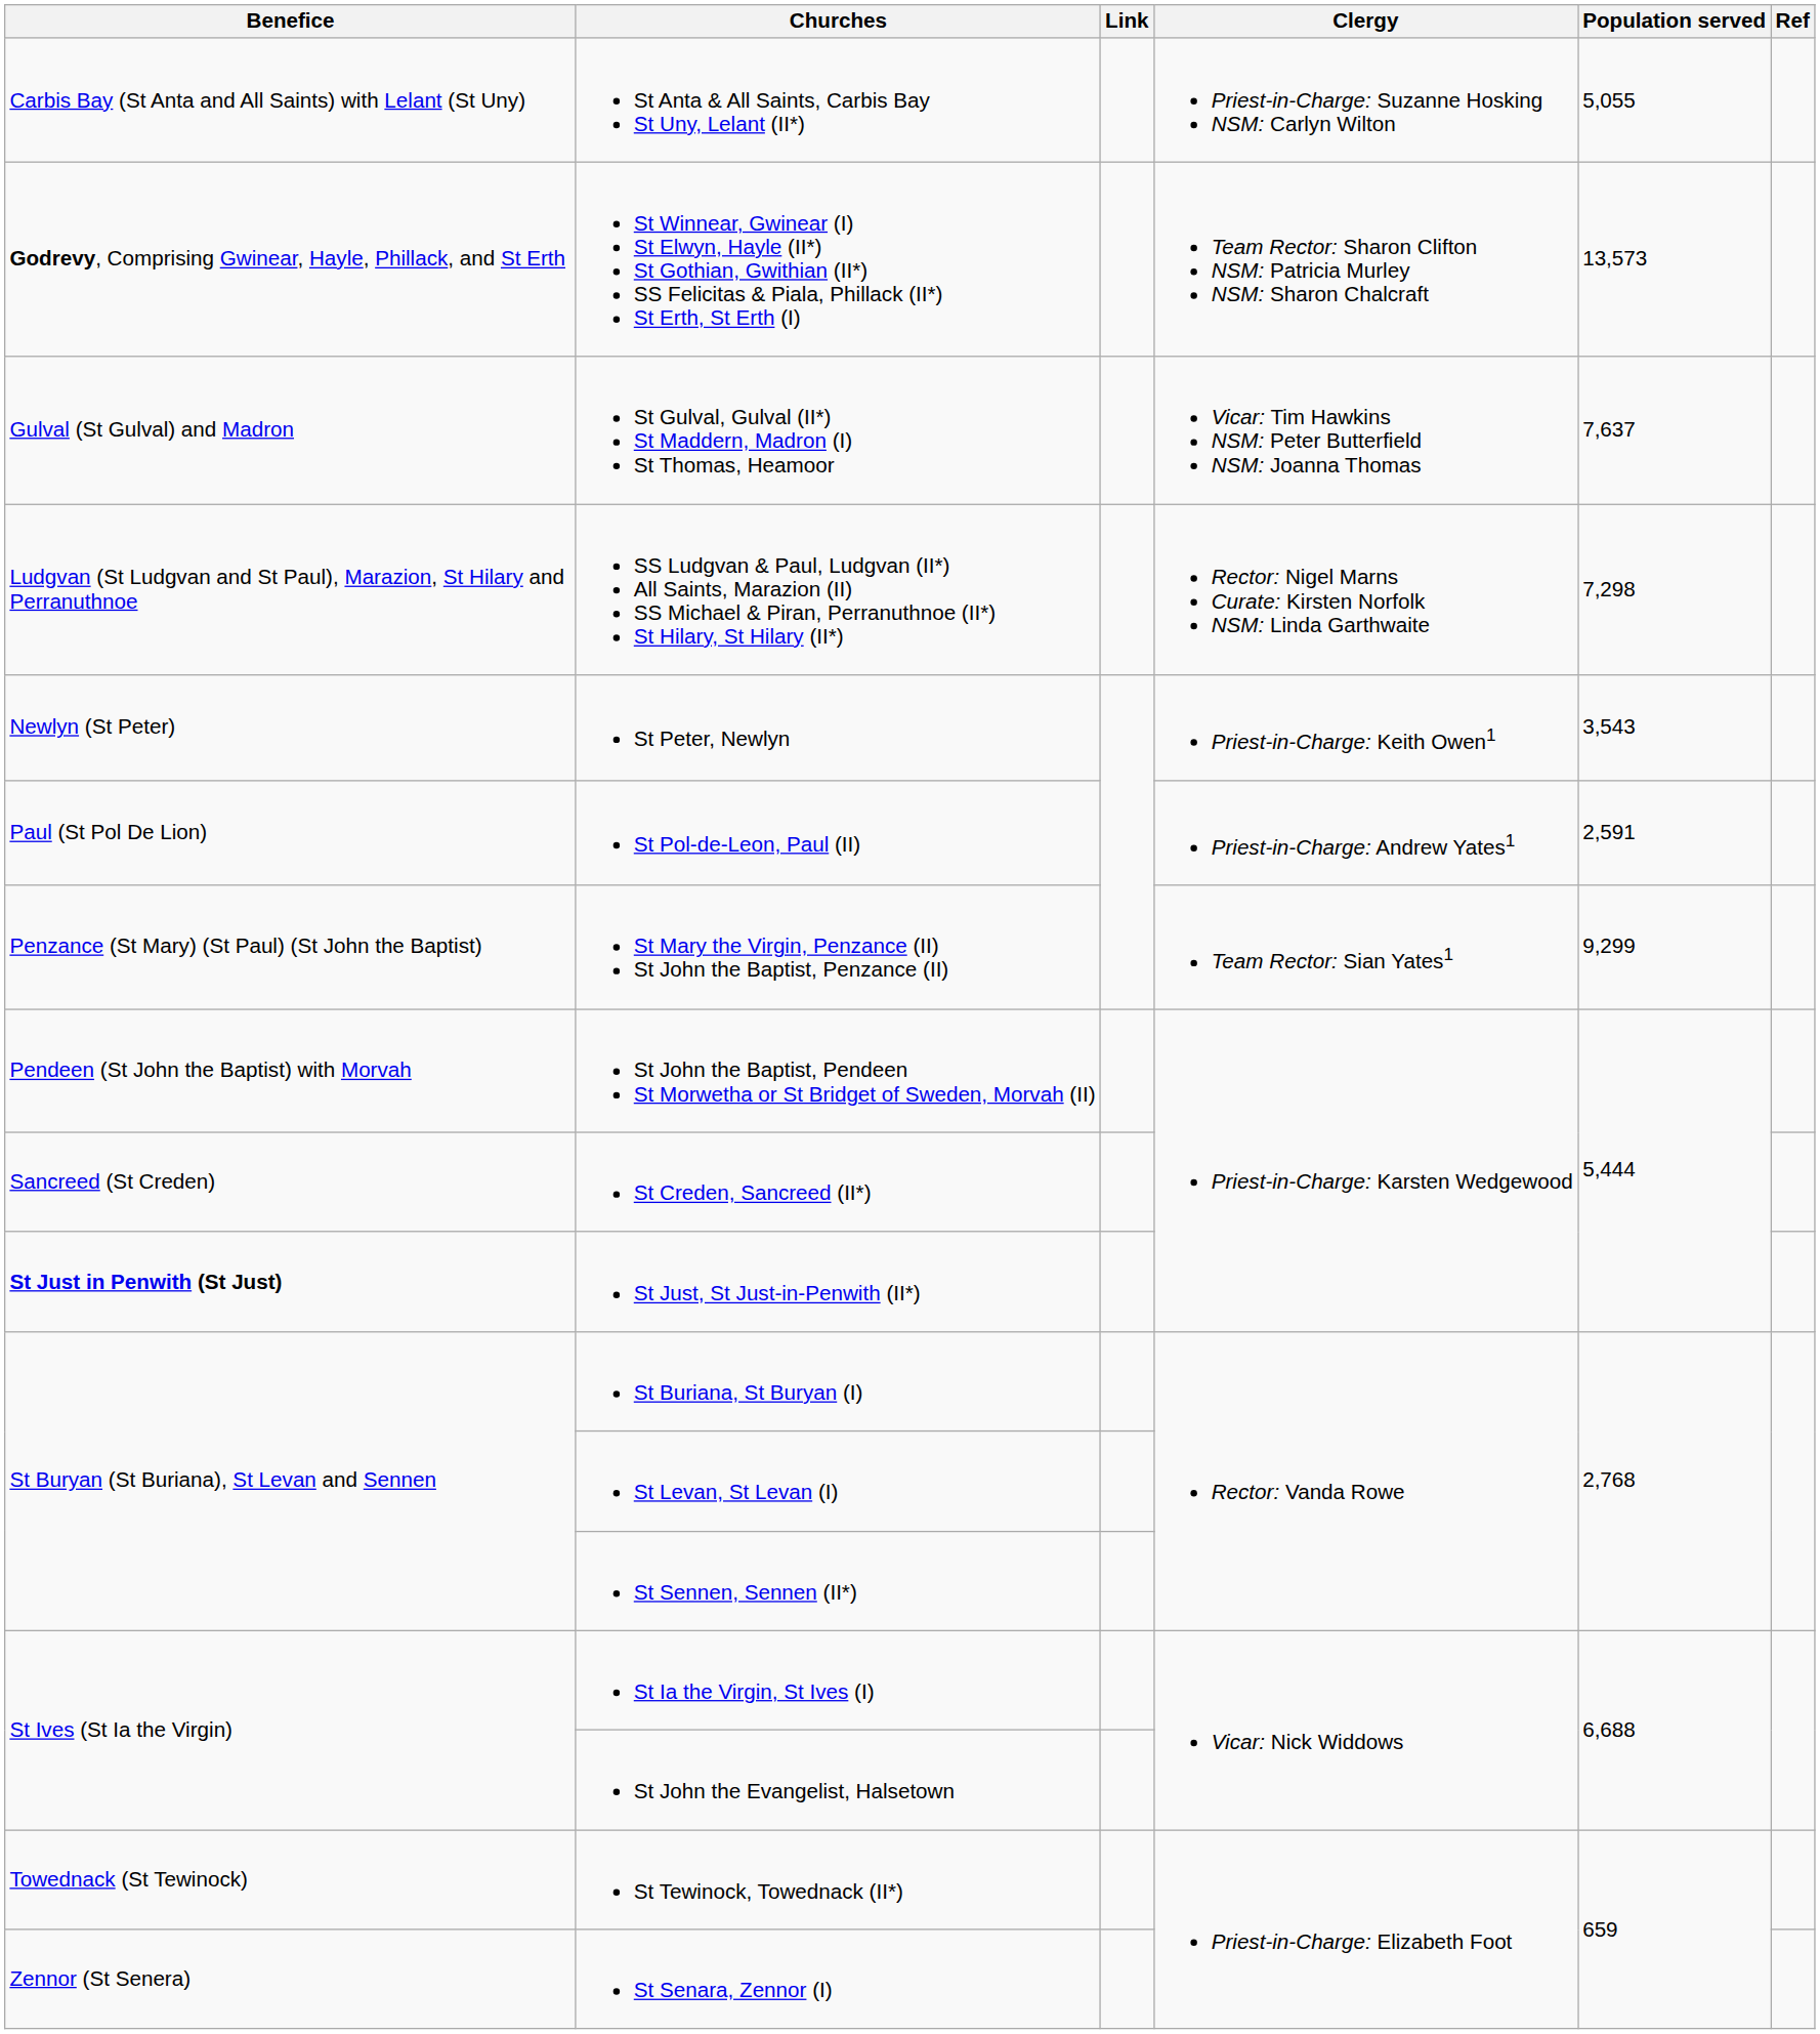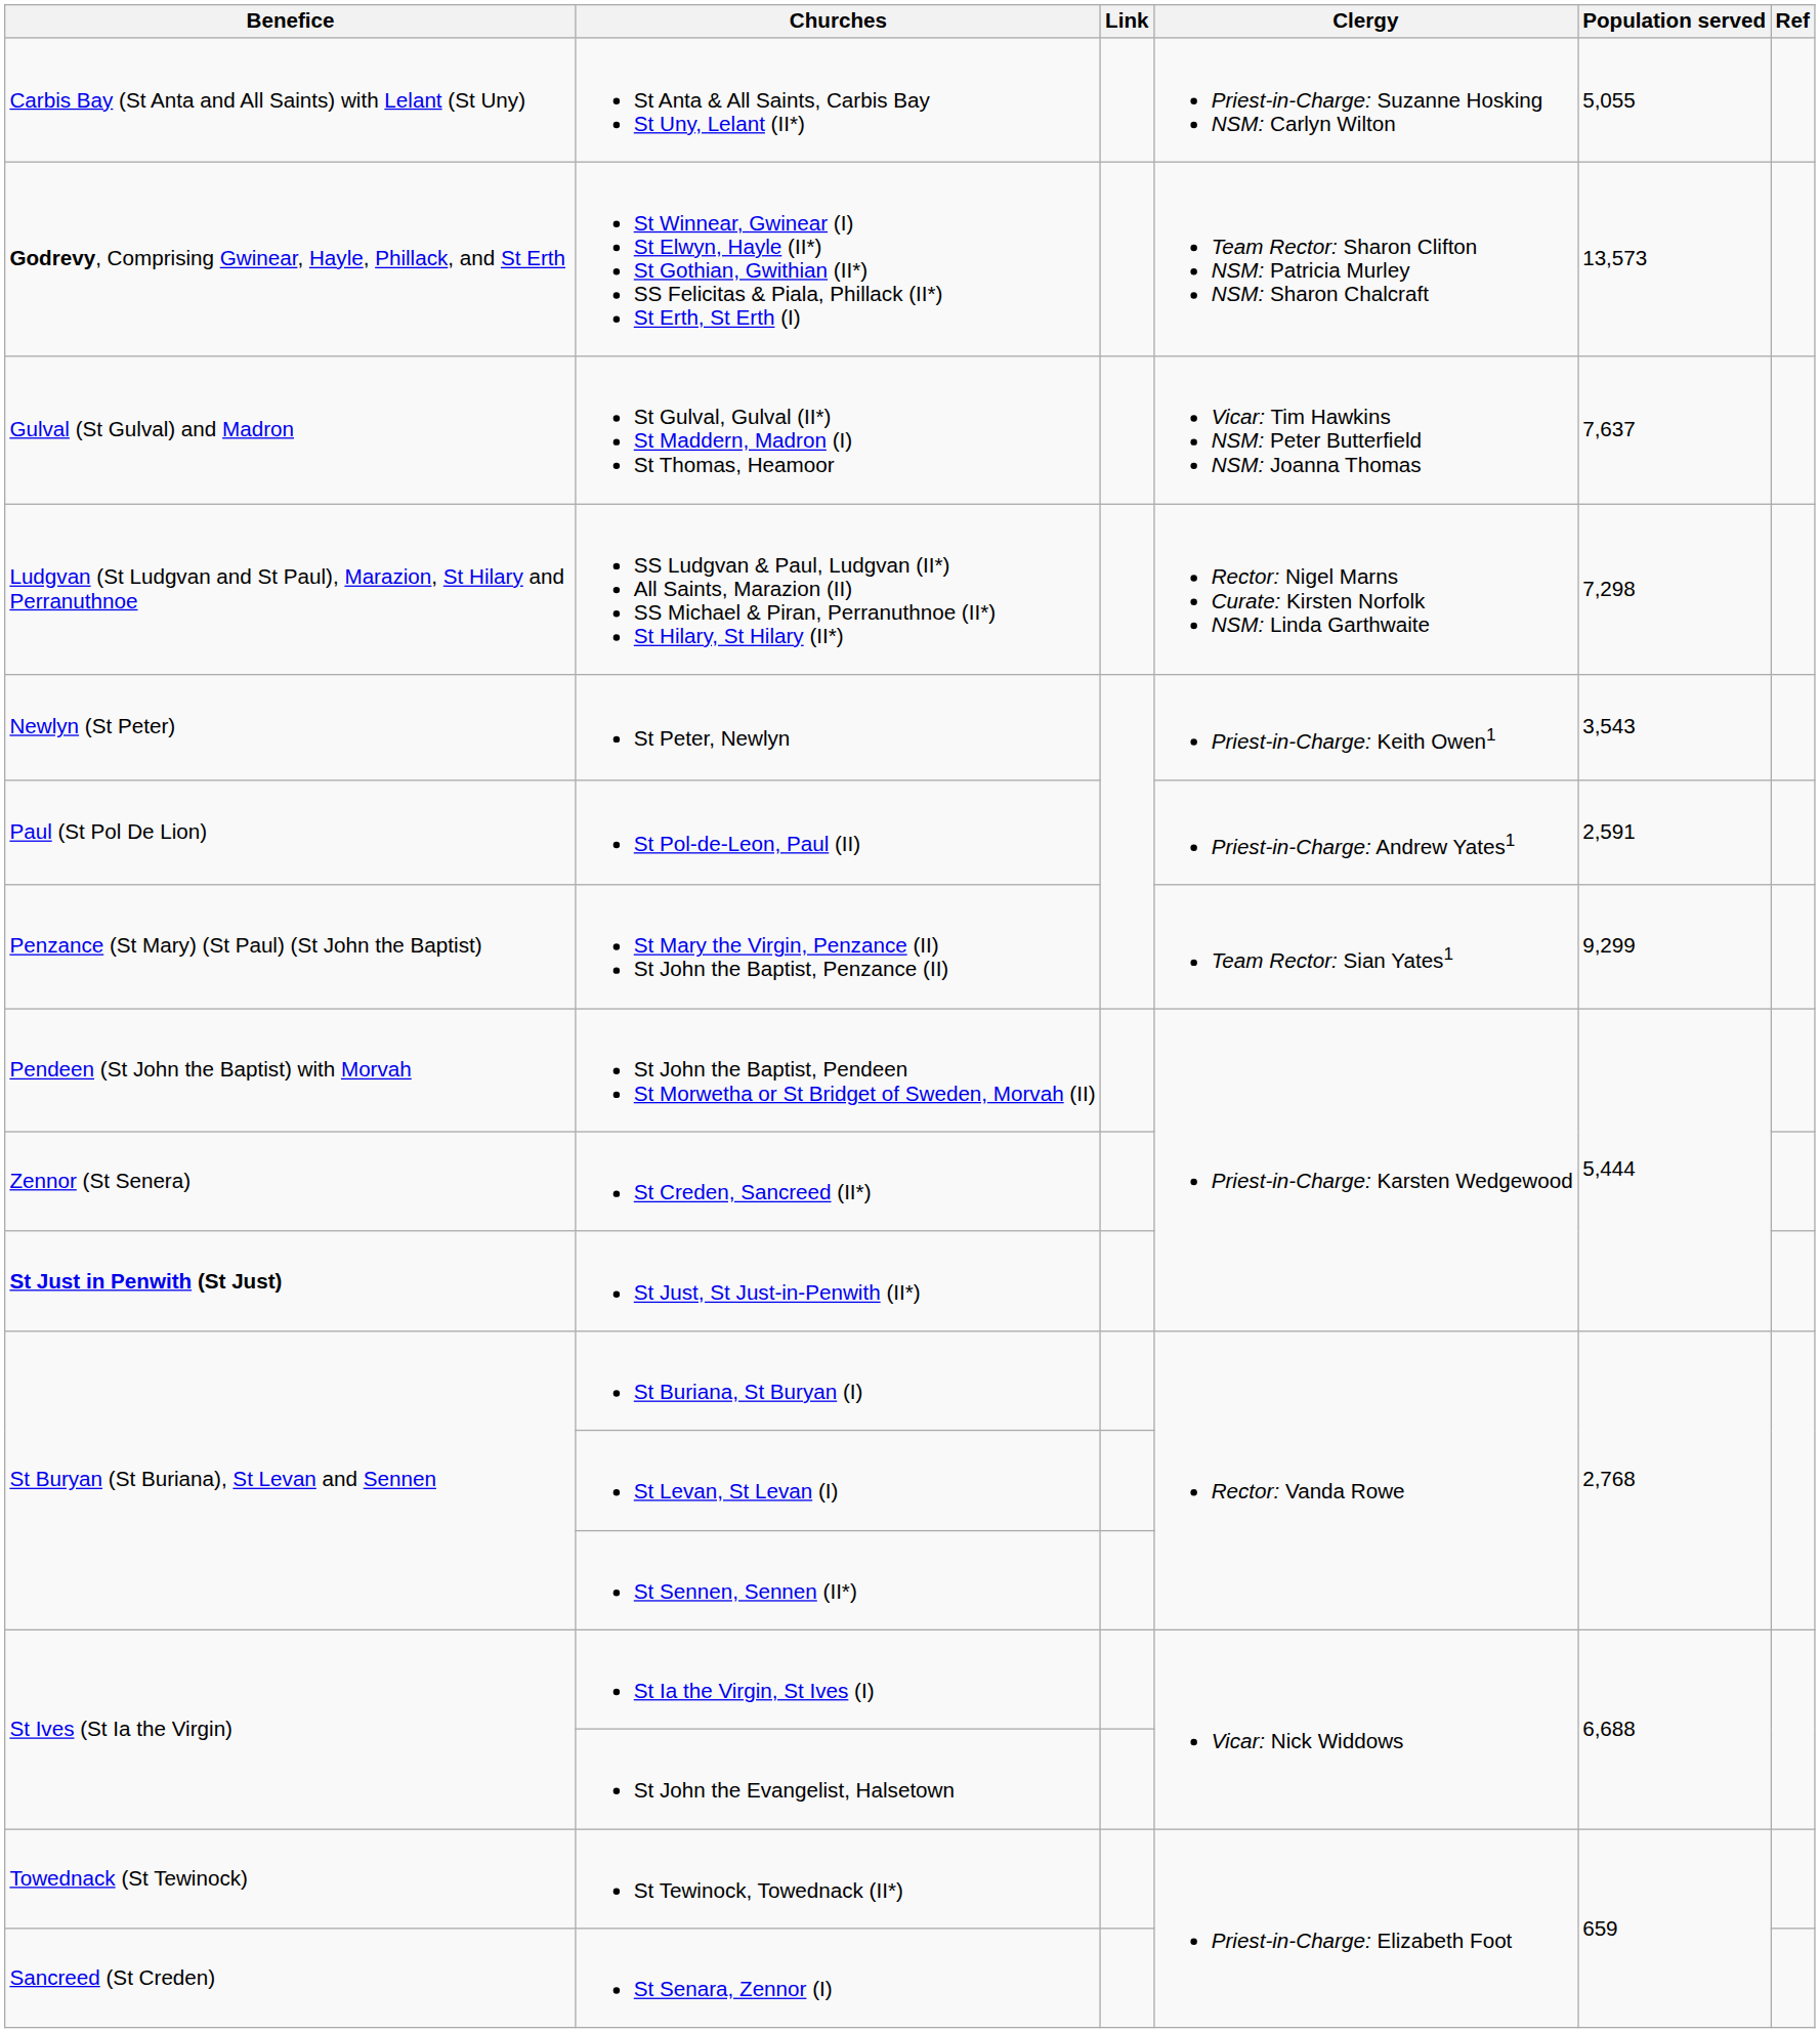St Creden, Sancreed (II*) | Benefice: Sancreed (St Creden) -> Zennor (St Senera)
St Senara, Zennor (I) | Benefice: Zennor (St Senera) -> Sancreed (St Creden)
